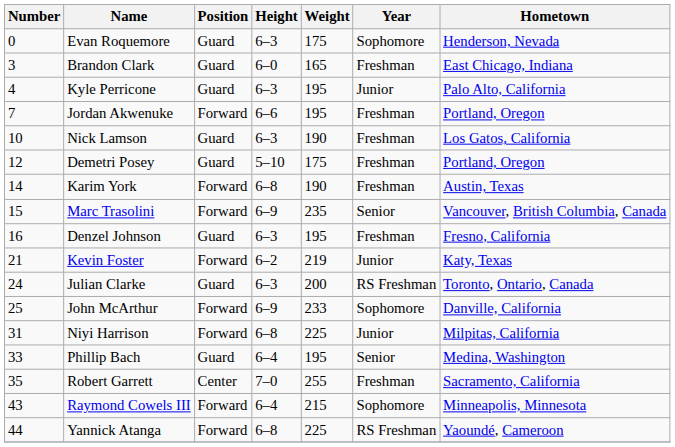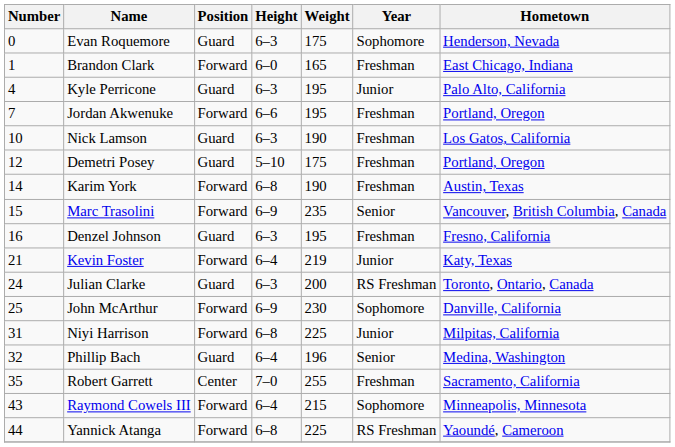Brandon Clark | Number: 3 -> 1
Brandon Clark | Position: Guard -> Forward
Kevin Foster | Height: 6–2 -> 6–4
John McArthur | Weight: 233 -> 230
Phillip Bach | Number: 33 -> 32
Phillip Bach | Weight: 195 -> 196
